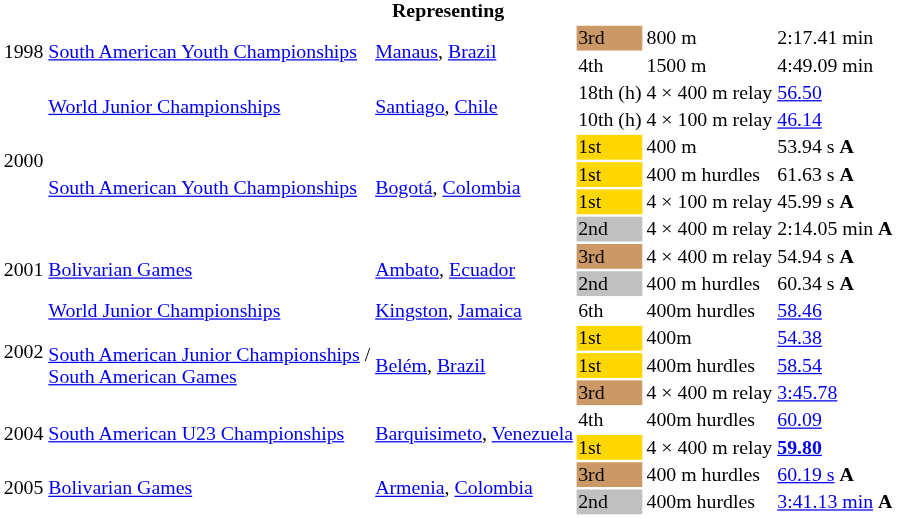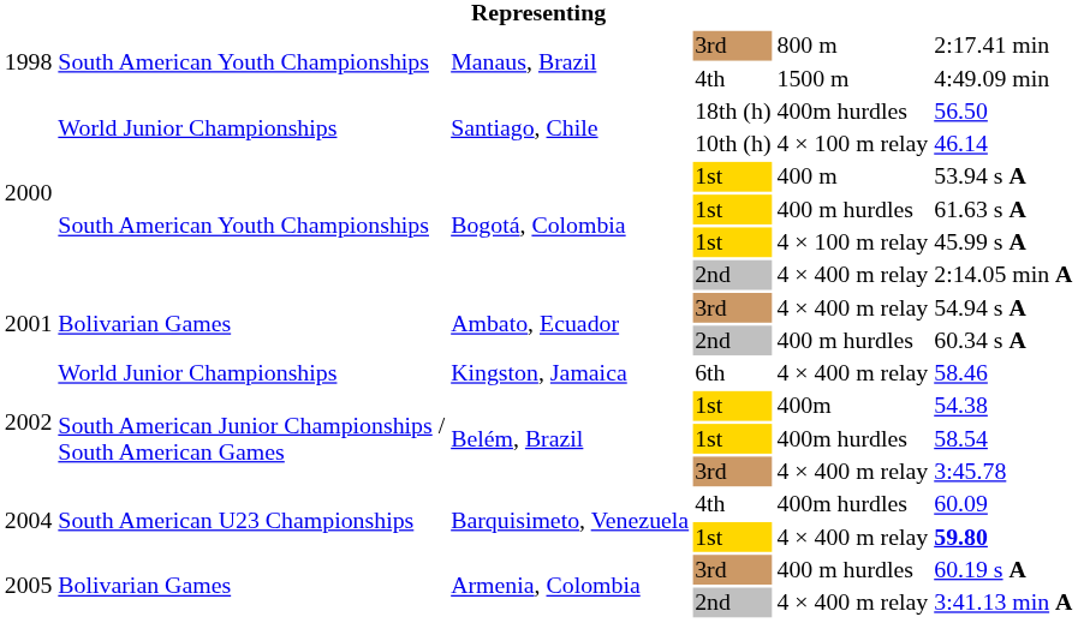Santiago, Chile / 18th (h) | column 5: 4 × 400 m relay -> 400m hurdles
Kingston, Jamaica | column 5: 400m hurdles -> 4 × 400 m relay
Armenia, Colombia / 2nd | column 5: 400m hurdles -> 4 × 400 m relay
